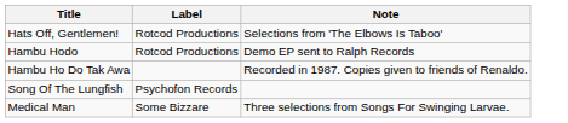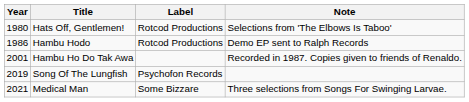+ column: Year | 1980 | 1986 | 2001 | 2019 | 2021
